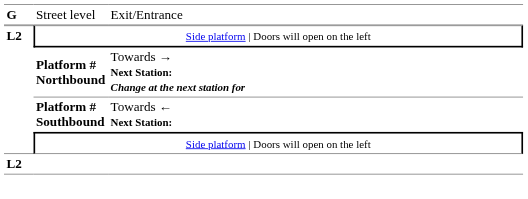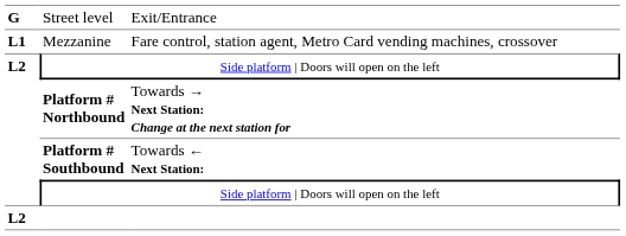+ row: L1 | Mezzanine | Fare control, station agent, Metro Card vending machines, crossover
